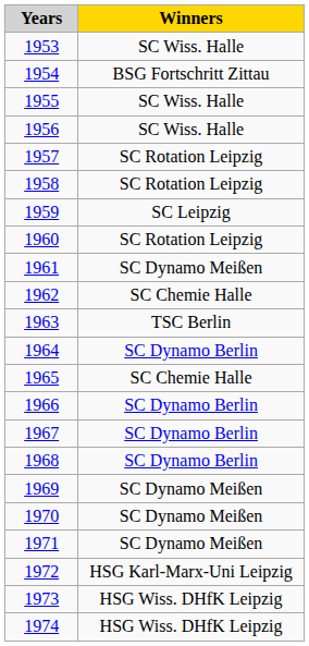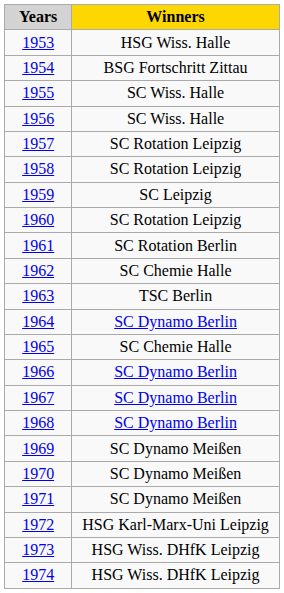1953 | Winners: SC Wiss. Halle -> HSG Wiss. Halle
1961 | Winners: SC Dynamo Meißen -> SC Rotation Berlin
